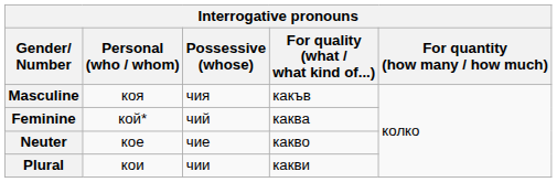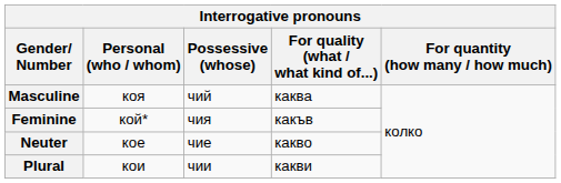Masculine | Possessive (whose): чия -> чий
Masculine | For quality (what / what kind of...): какъв -> каква
Feminine | Possessive (whose): чий -> чия
Feminine | For quality (what / what kind of...): каква -> какъв
